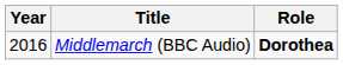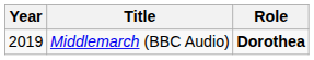Middlemarch (BBC Audio) | Year: 2016 -> 2019
